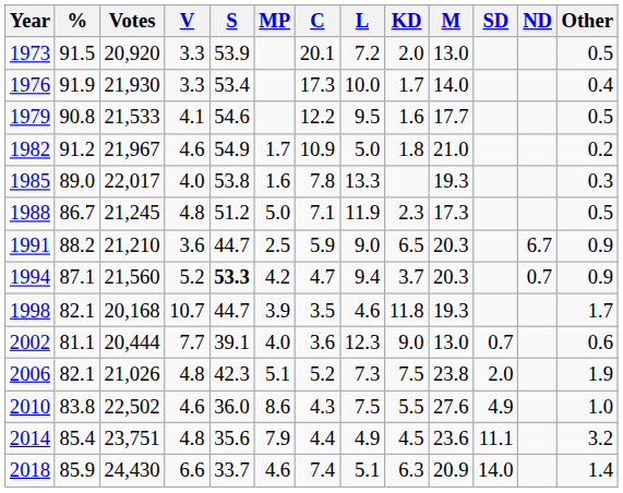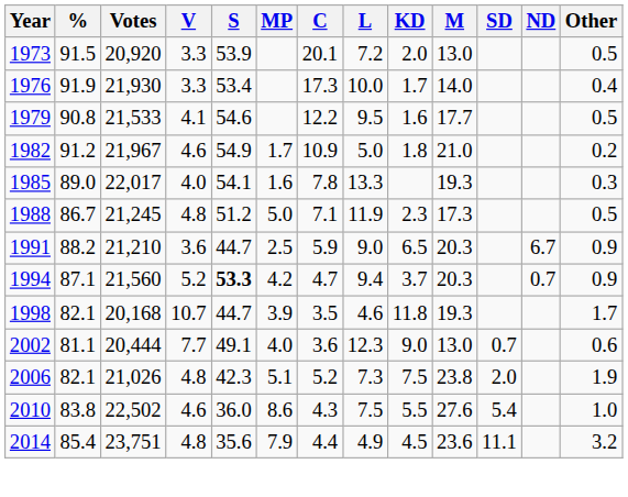1985 | S: 53.8 -> 54.1
2002 | S: 39.1 -> 49.1
2010 | SD: 4.9 -> 5.4
- row: 2018 | 85.9 | 24,430 | 6.6 | 33.7 | 4.6 | 7.4 | 5.1 | 6.3 | 20.9 | 14.0 | 1.4
